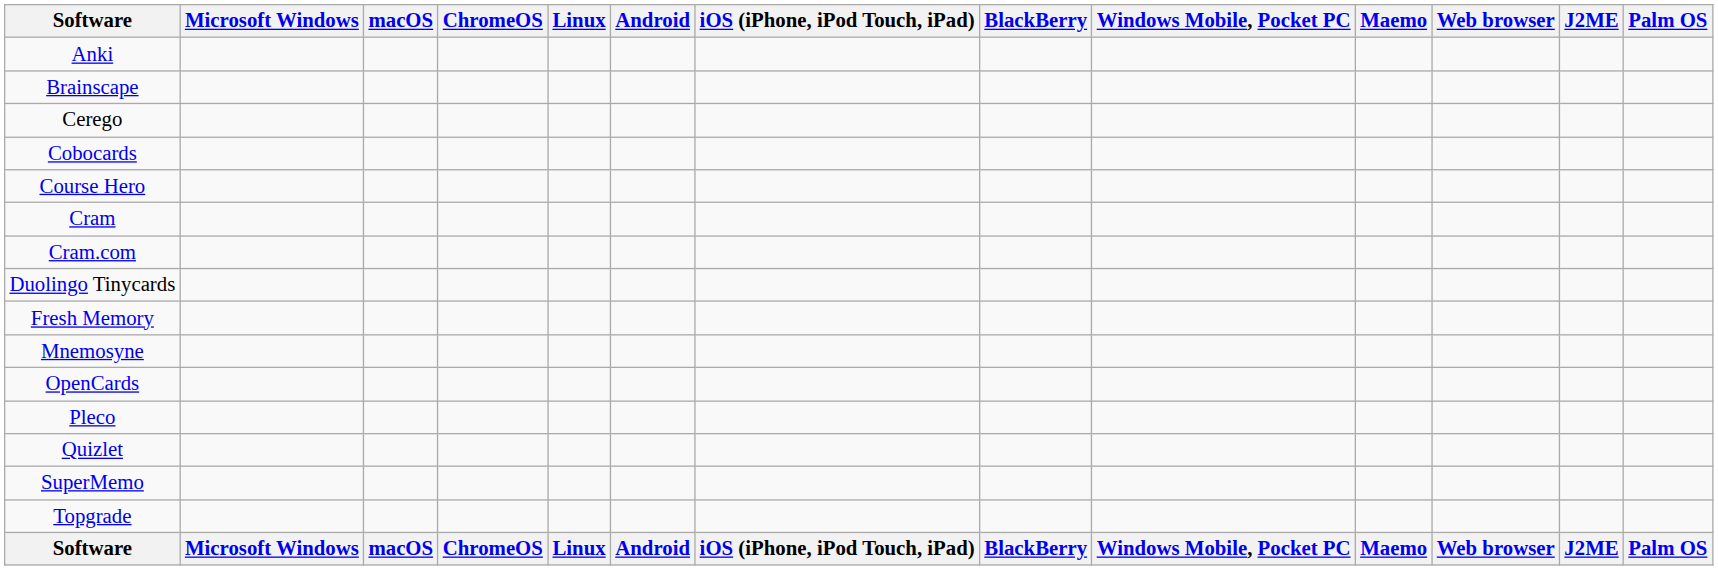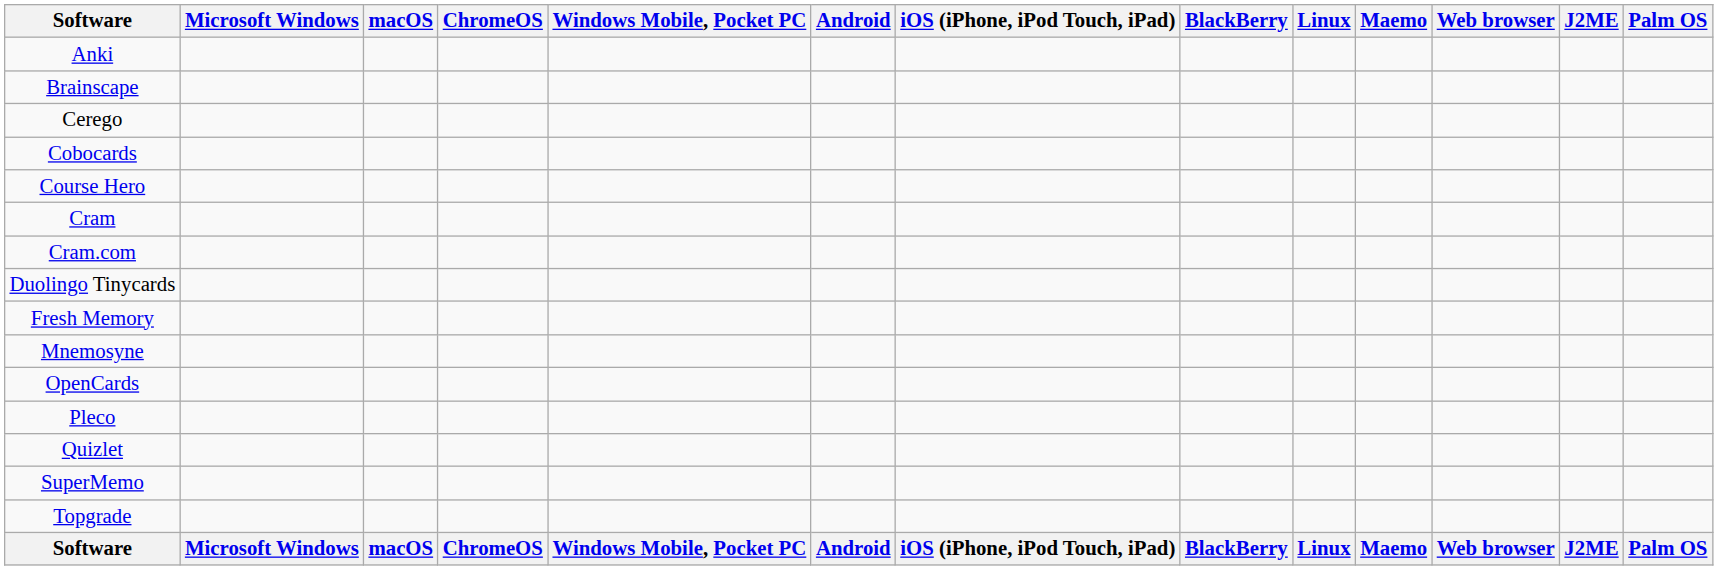columns swapped: Linux <-> Windows Mobile, Pocket PC
